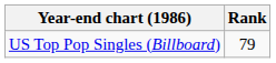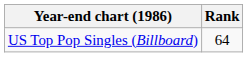US Top Pop Singles (Billboard) | Rank: 79 -> 64
